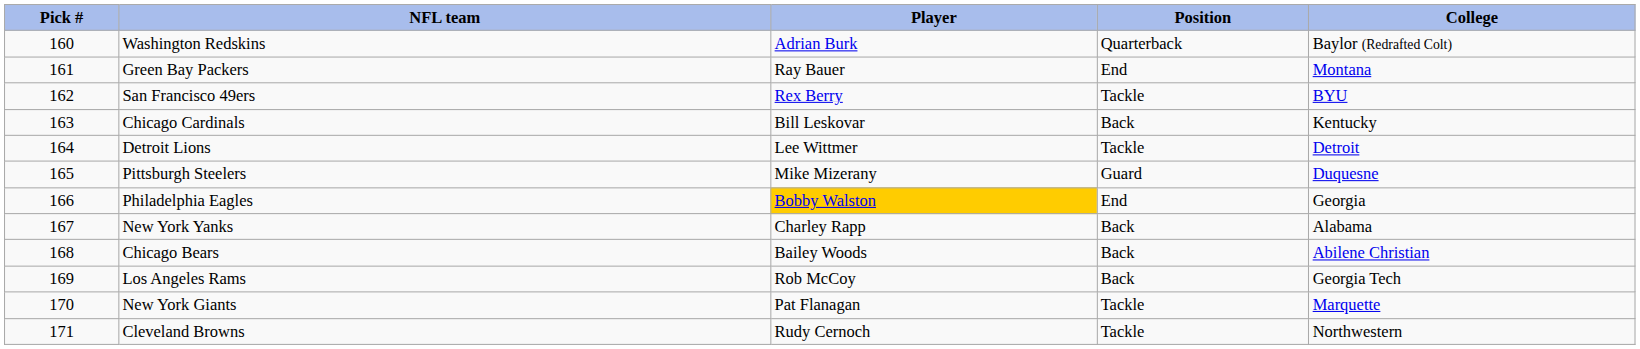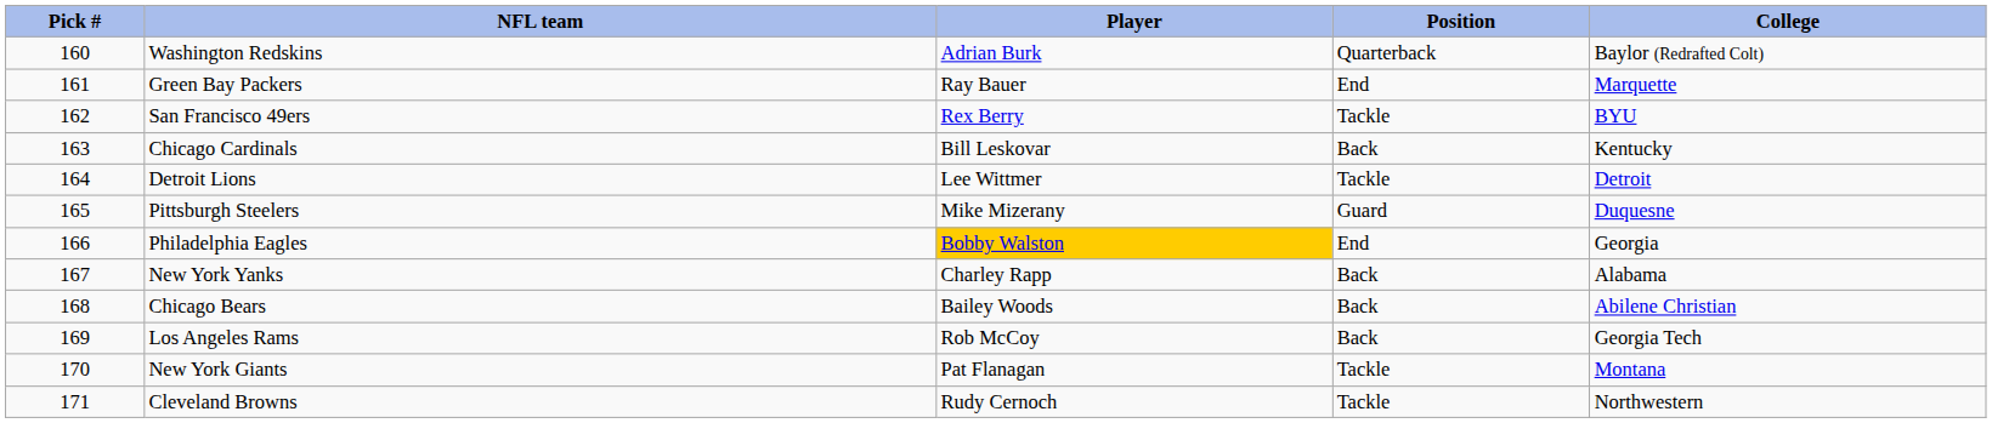Green Bay Packers | College: Montana -> Marquette
New York Giants | College: Marquette -> Montana
